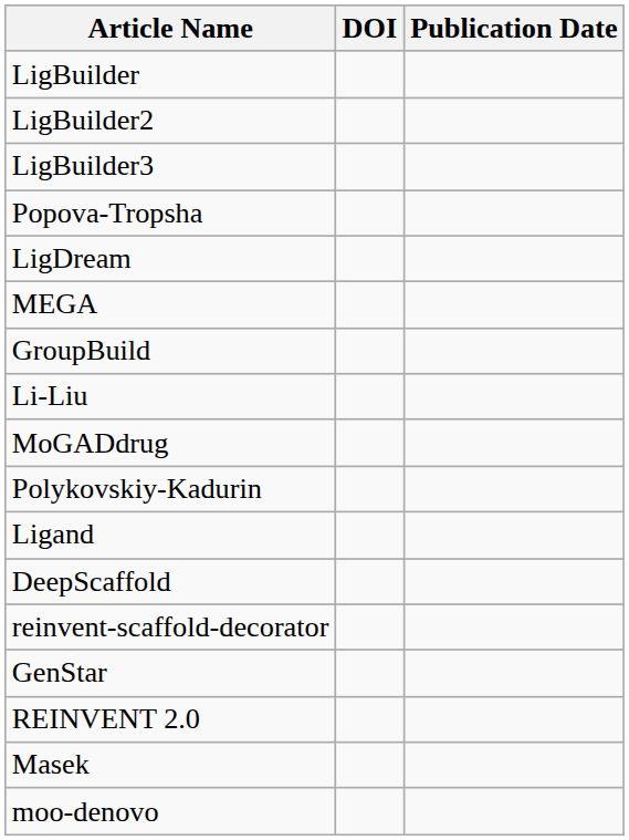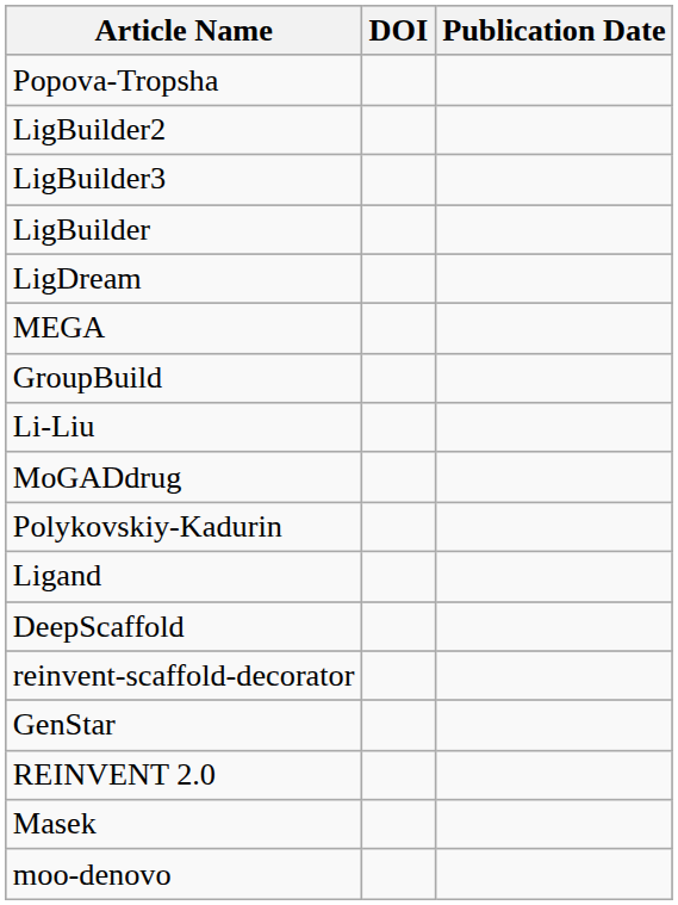rows swapped: LigBuilder <-> Popova-Tropsha
